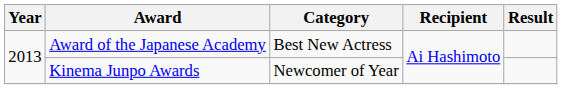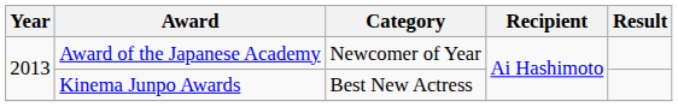Award of the Japanese Academy | Category: Best New Actress -> Newcomer of Year
Kinema Junpo Awards | Category: Newcomer of Year -> Best New Actress
